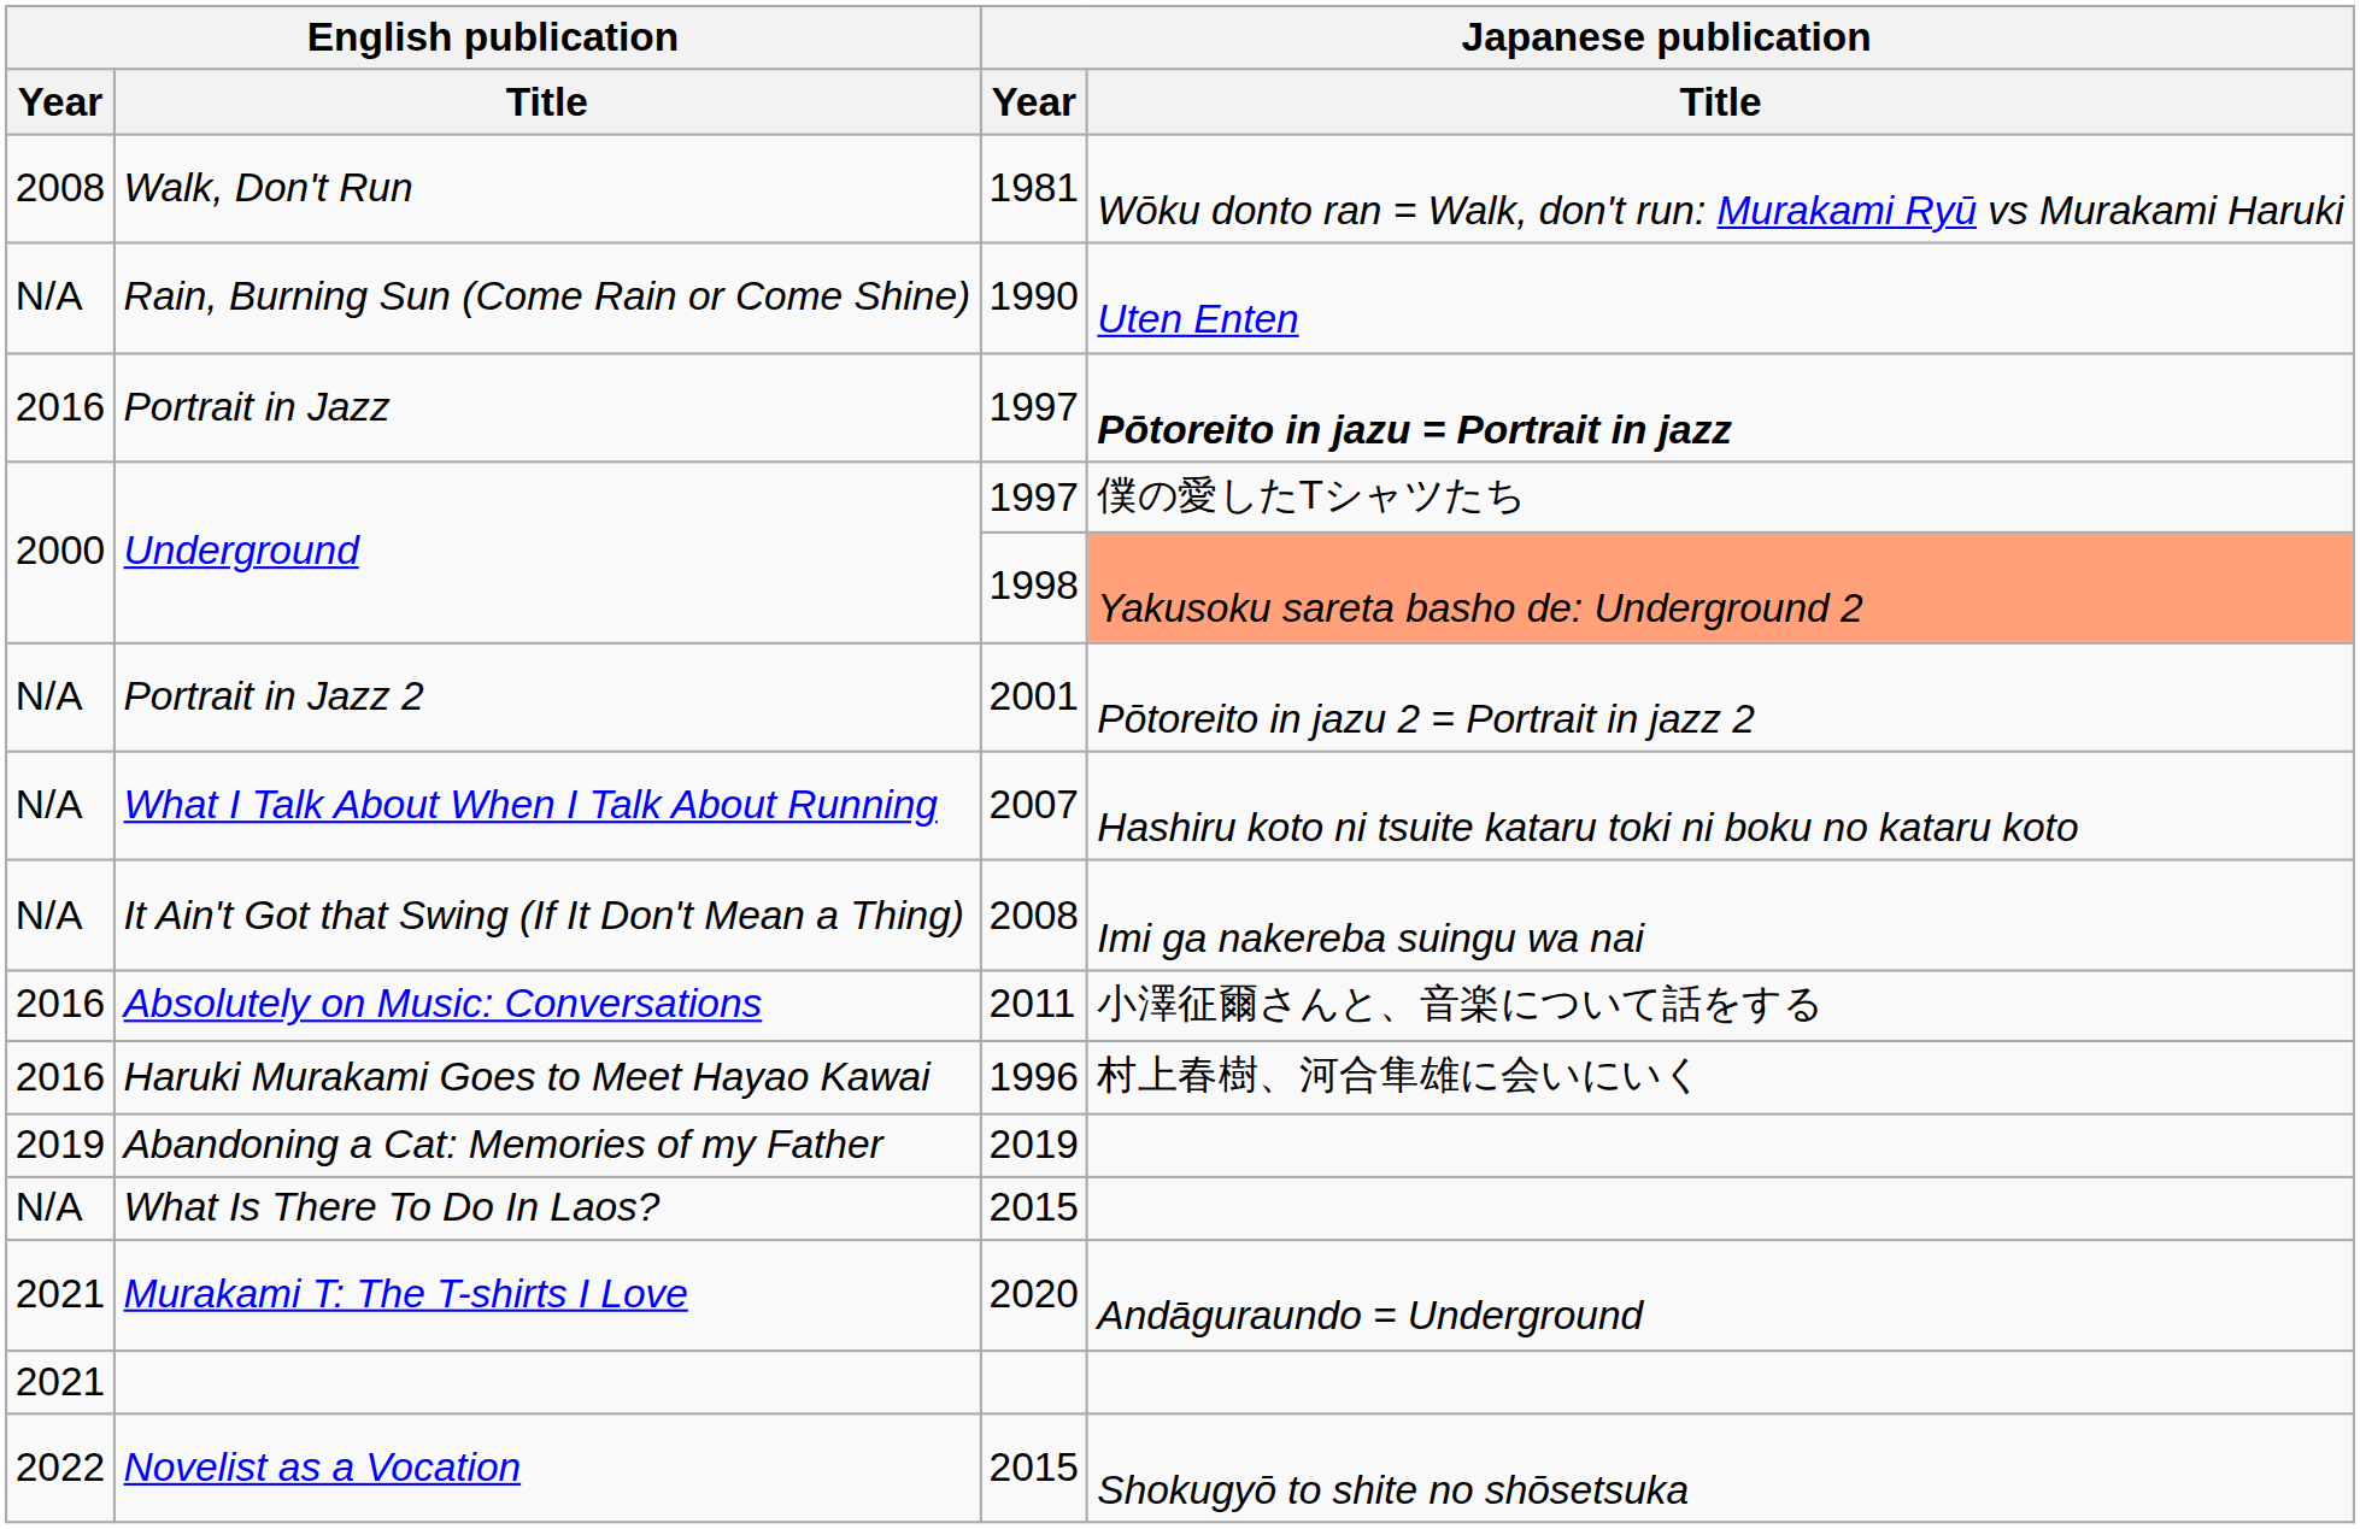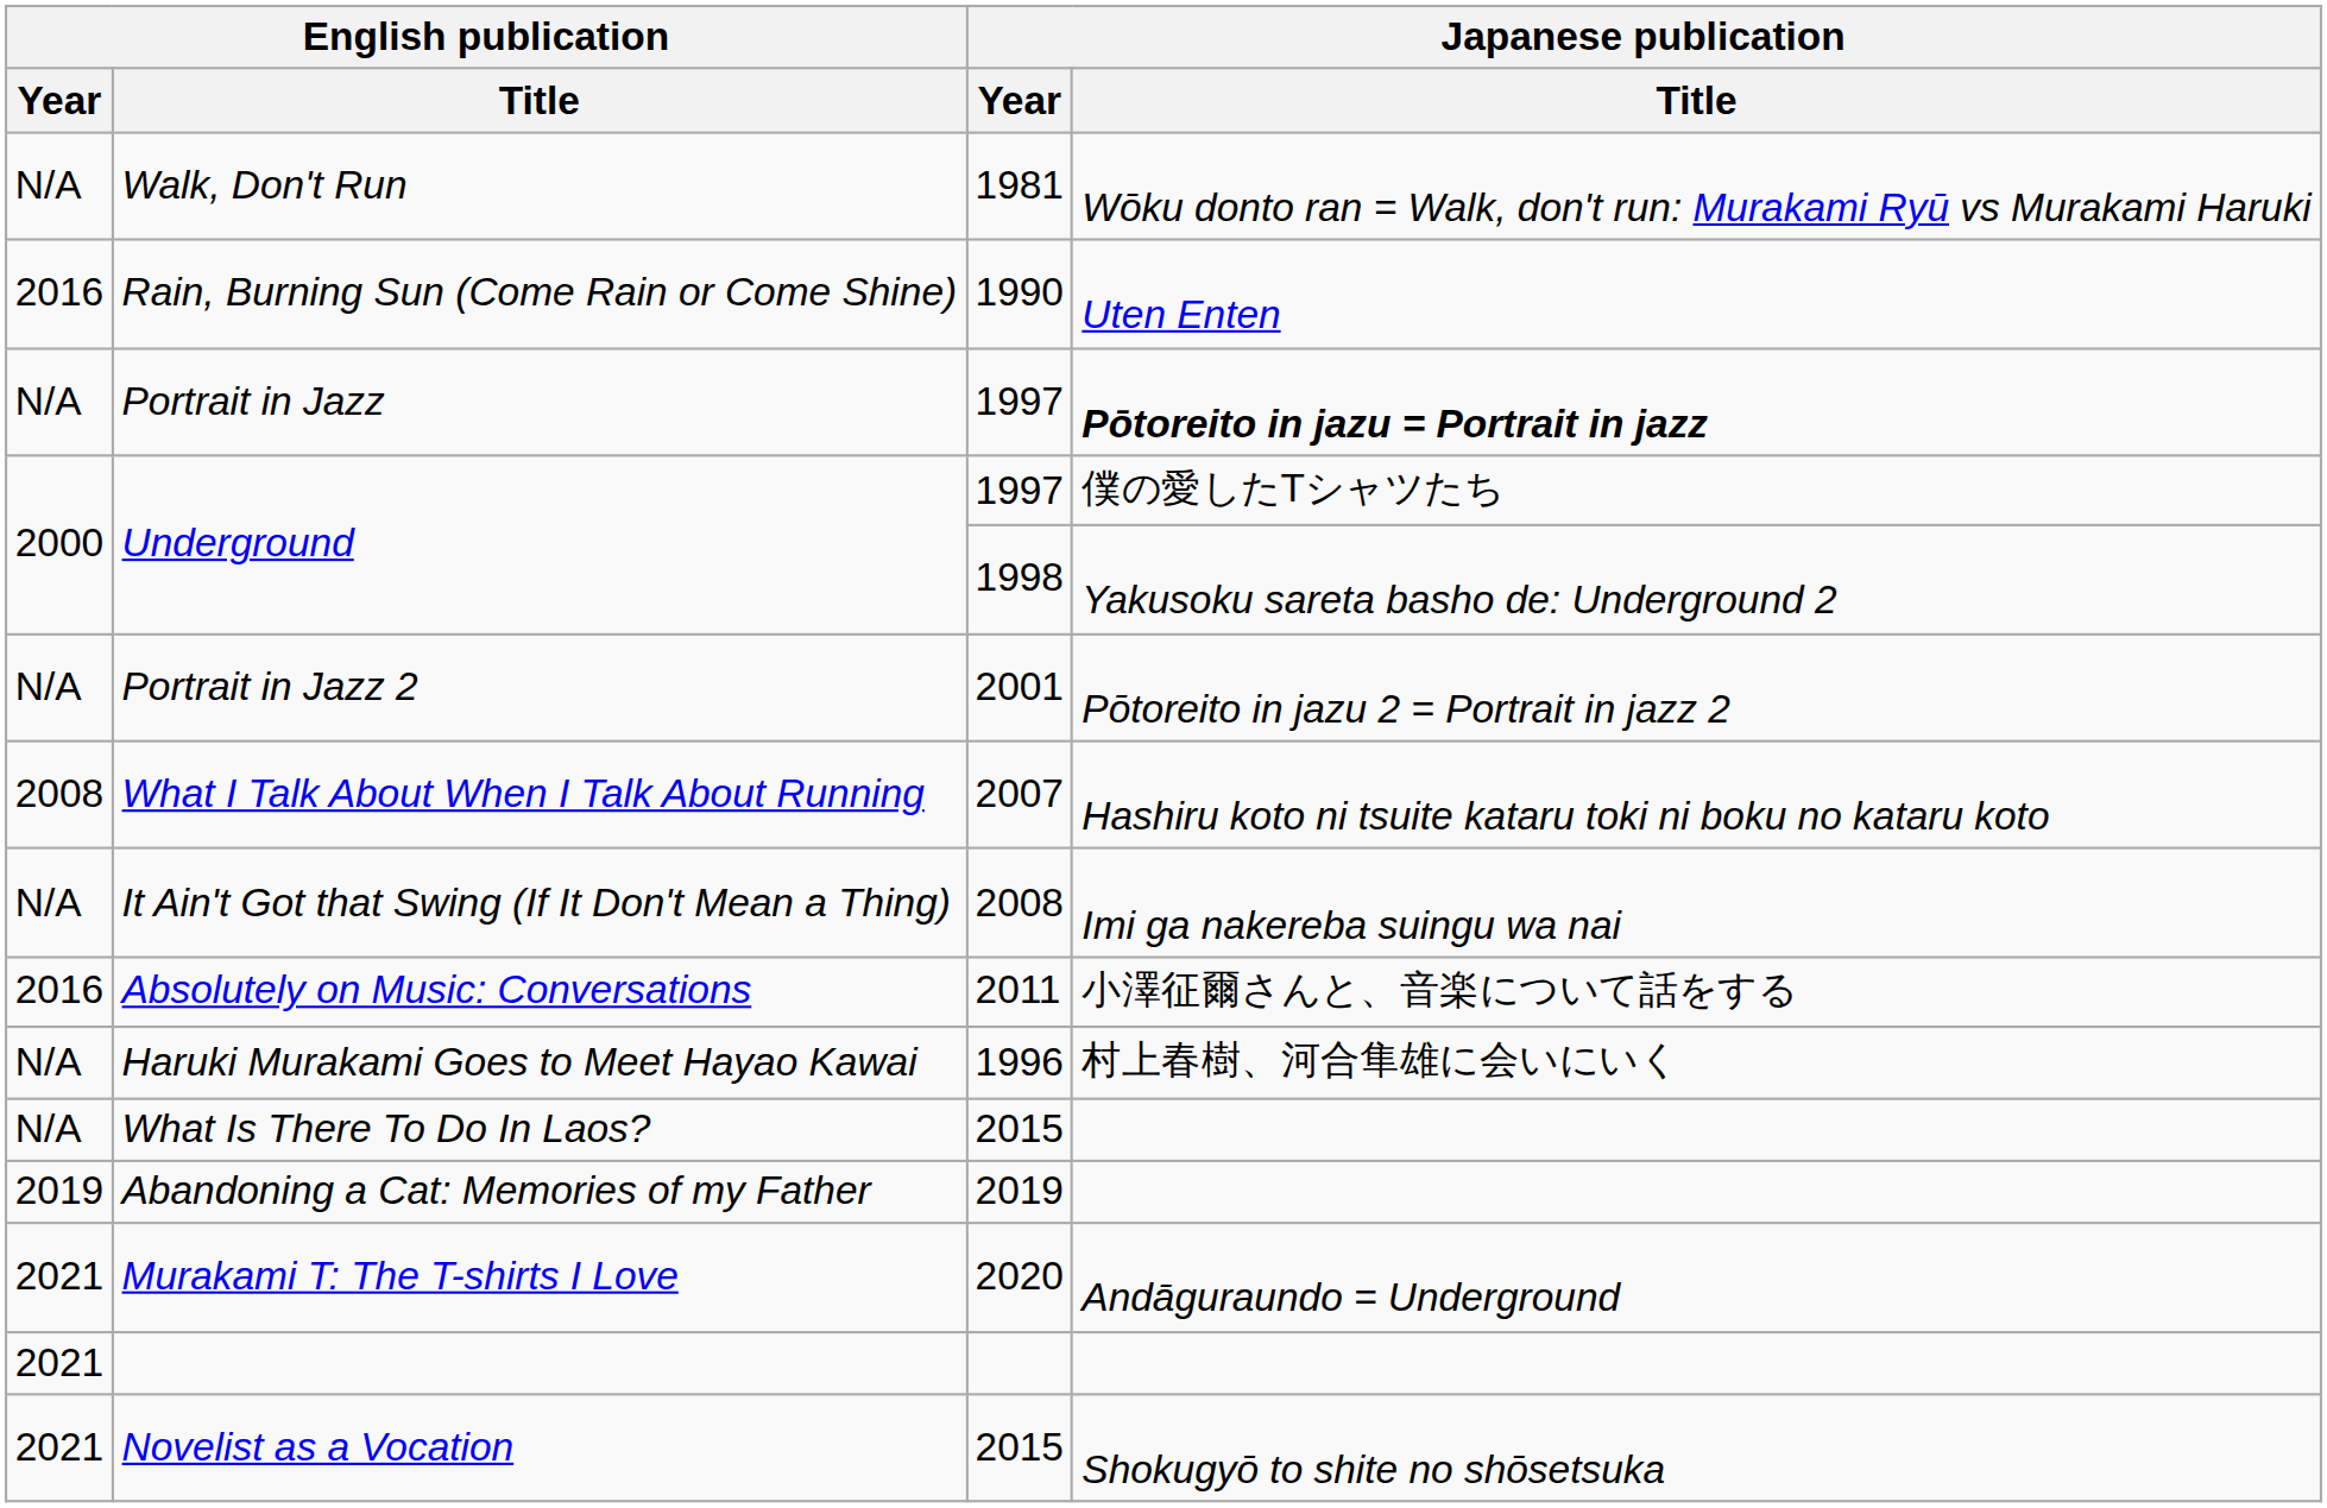Walk, Don't Run | English publication / Year: 2008 -> N/A
Rain, Burning Sun (Come Rain or Come Shine) | English publication / Year: N/A -> 2016
Portrait in Jazz | English publication / Year: 2016 -> N/A
Underground / 1998 | Japanese publication / Title: lightsalmon background -> no background
What I Talk About When I Talk About Running | English publication / Year: N/A -> 2008
Haruki Murakami Goes to Meet Hayao Kawai | English publication / Year: 2016 -> N/A
rows swapped: What Is There To Do In Laos? <-> Abandoning a Cat: Memories of my Father
Novelist as a Vocation | English publication / Year: 2022 -> 2021
